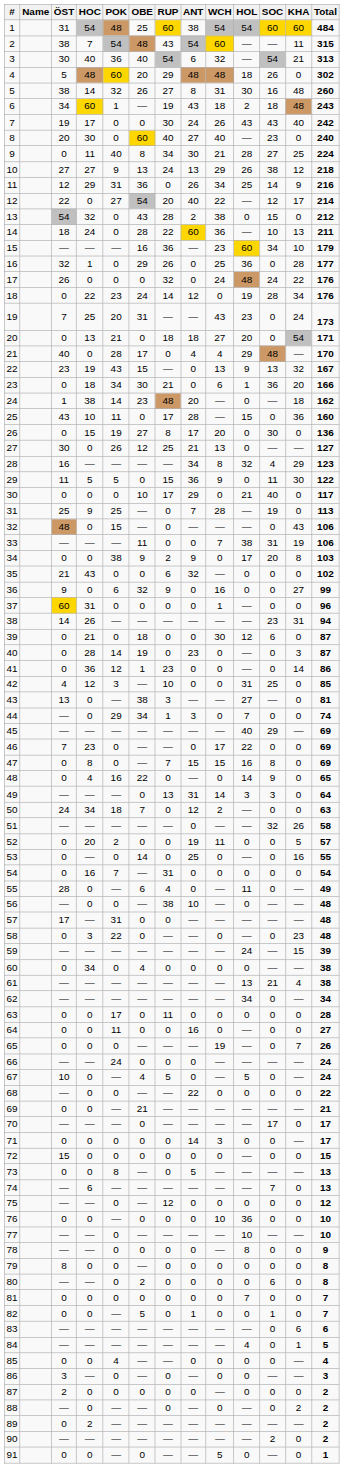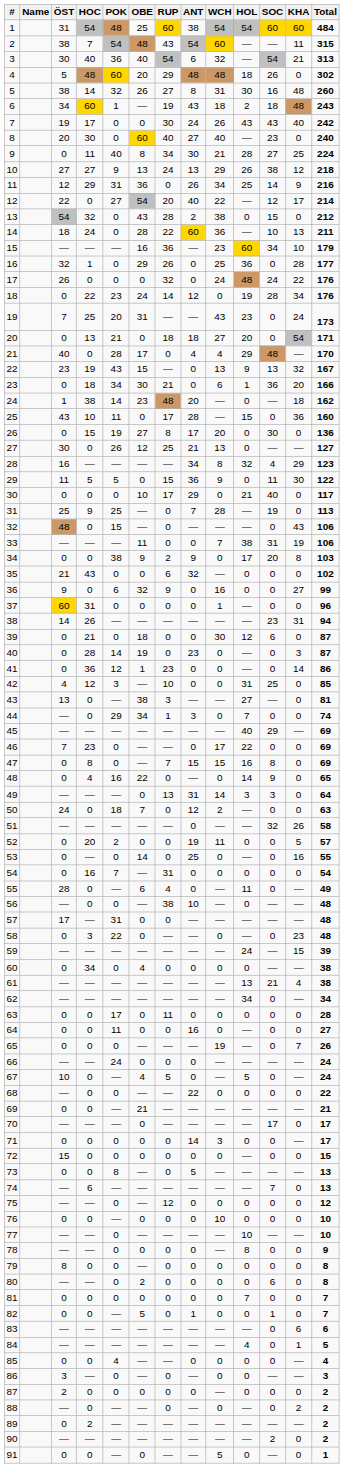50 | HOC: 34 -> 0
76 | HOL: 36 -> 0
